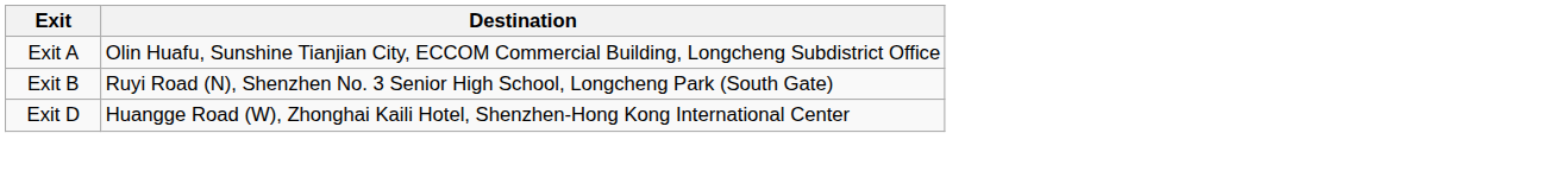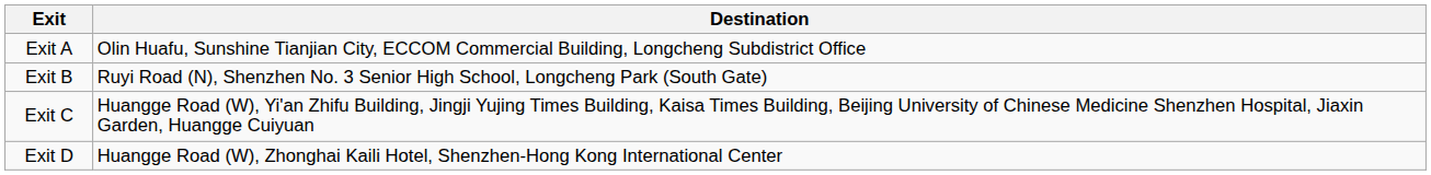+ row: Exit C | Huangge Road (W), Yi'an Zhifu Building, Jingji Yujing Times Building, Kaisa Times Building, Beijing University of Chinese Medicine Shenzhen Hospital, Jiaxin Garden, Huangge Cuiyuan
